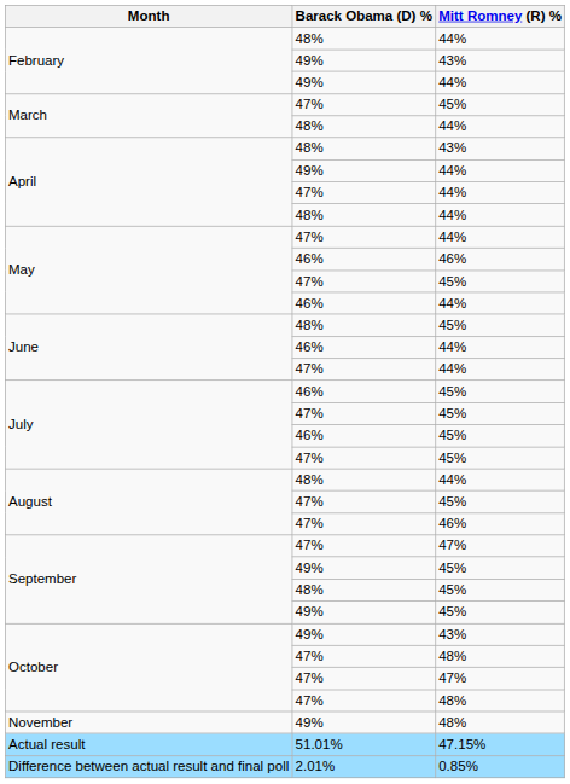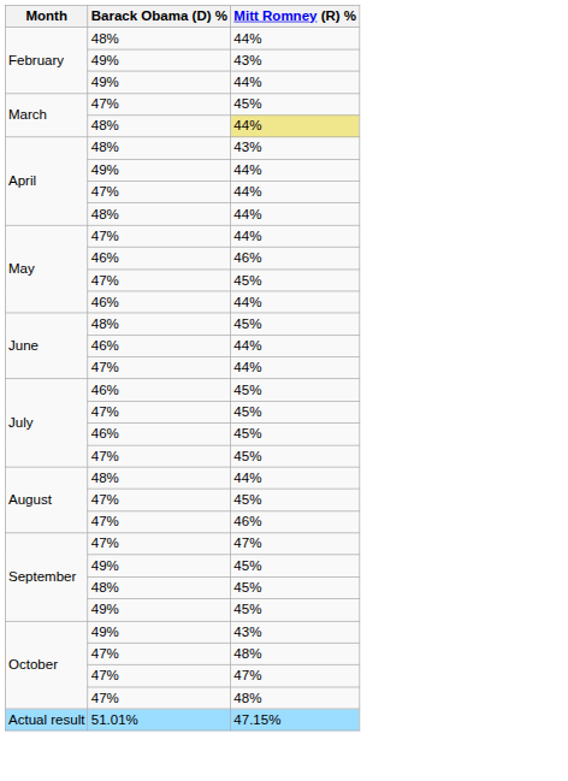March / 48% | Mitt Romney (R) %: no background -> khaki background
- row: November | 49% | 48%
- row: Difference between actual result and final poll | 2.01% | 0.85%
